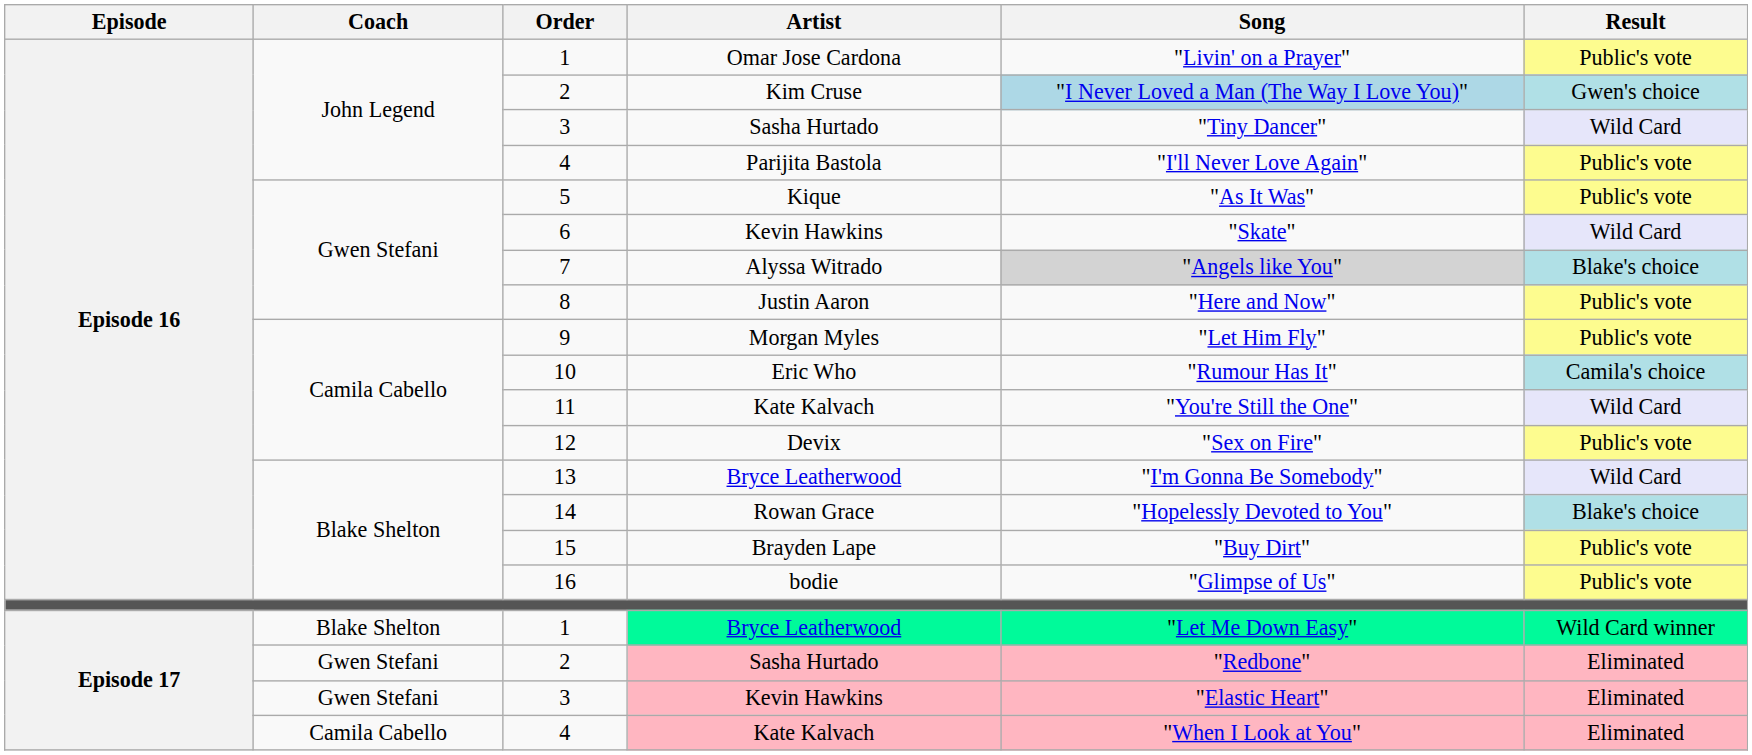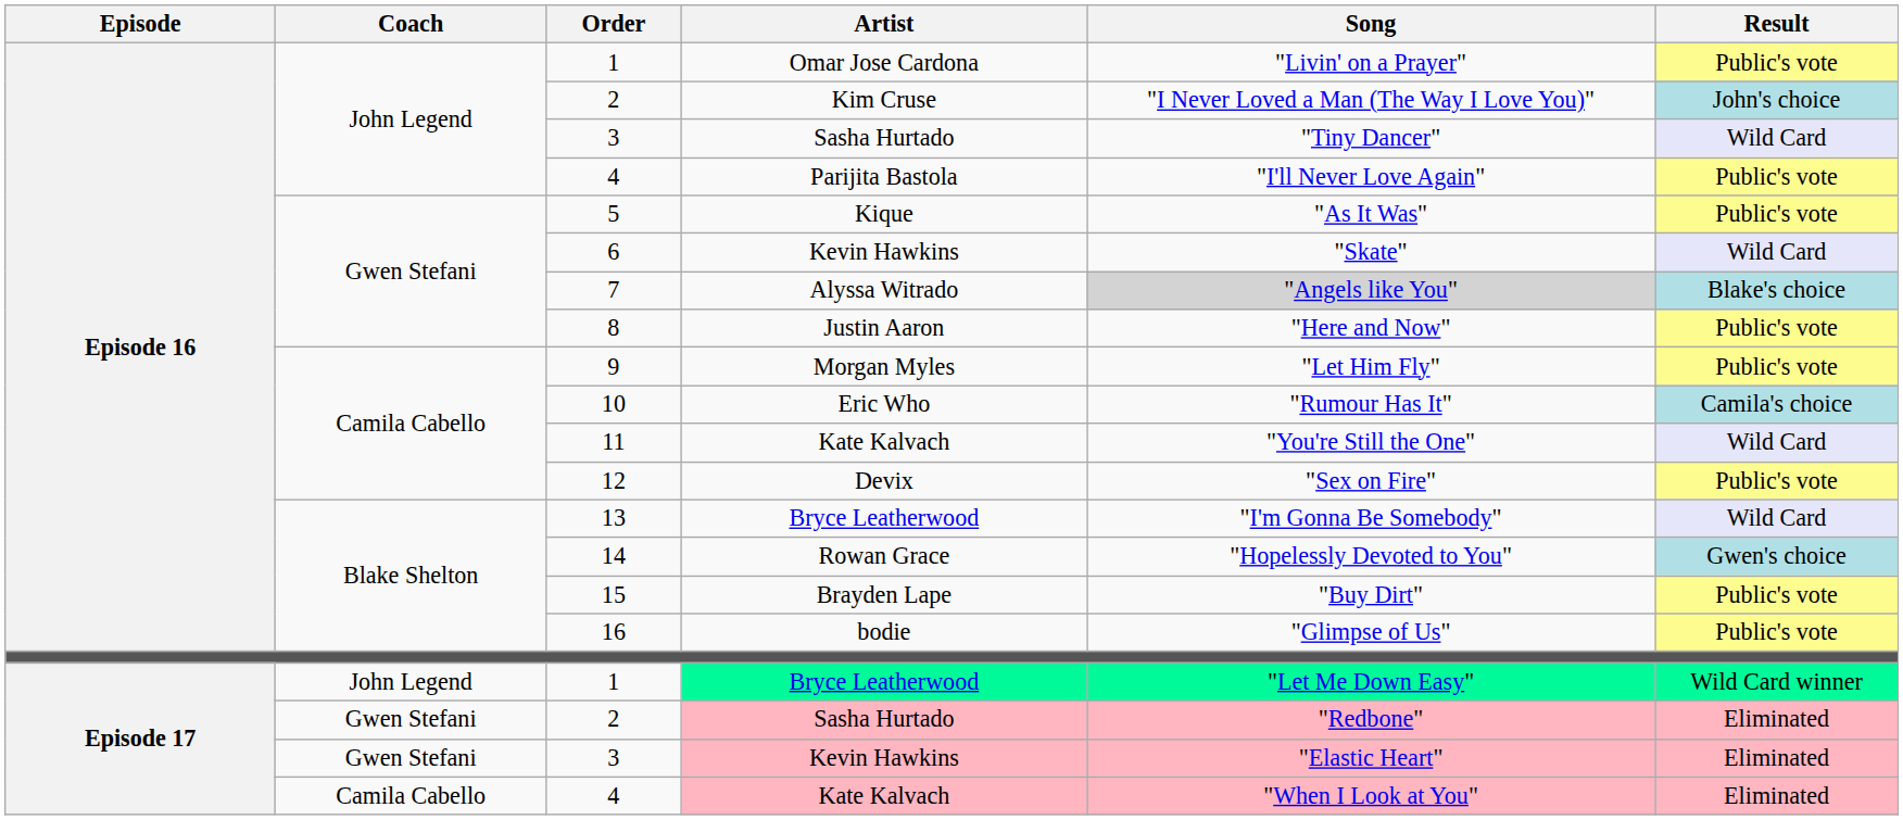2 / Kim Cruse | Song: lightblue background -> no background
2 / Kim Cruse | Result: Gwen's choice -> John's choice
14 | Result: Blake's choice -> Gwen's choice
1 / Bryce Leatherwood | Coach: Blake Shelton -> John Legend
